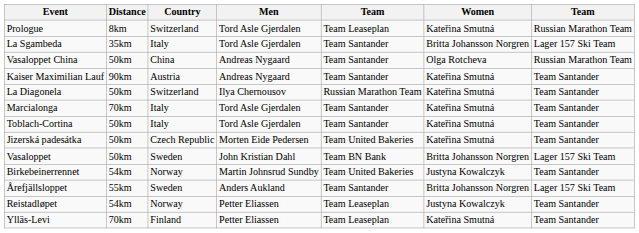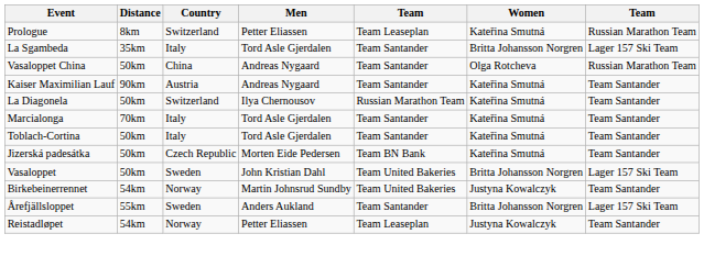Prologue | Men: Tord Asle Gjerdalen -> Petter Eliassen
Jizerská padesátka | column 5: Team United Bakeries -> Team BN Bank
Vasaloppet | column 5: Team BN Bank -> Team United Bakeries
- row: Ylläs-Levi | 70km | Finland | Petter Eliassen | Team Leaseplan | Kateřina Smutná | Team Santander
